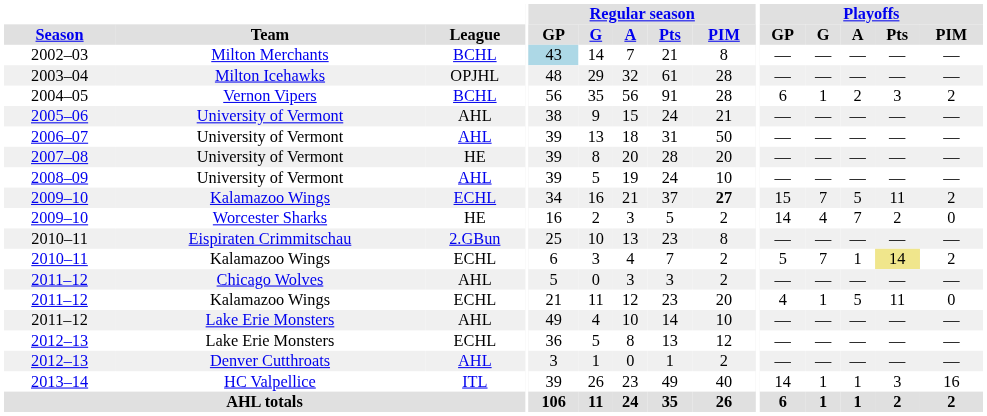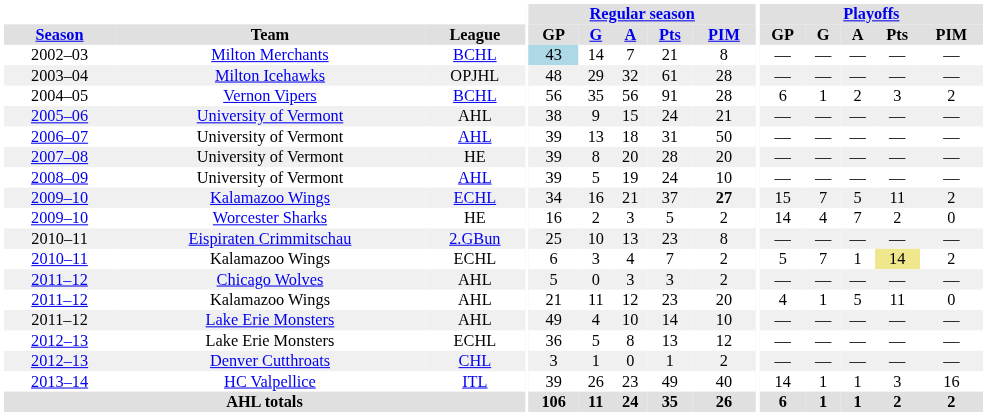2011–12 / Kalamazoo Wings | League: ECHL -> AHL
2012–13 / Denver Cutthroats | League: AHL -> CHL
